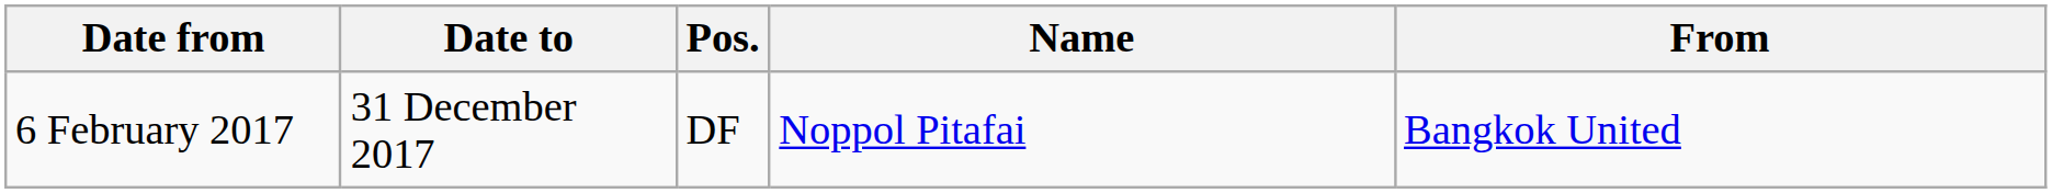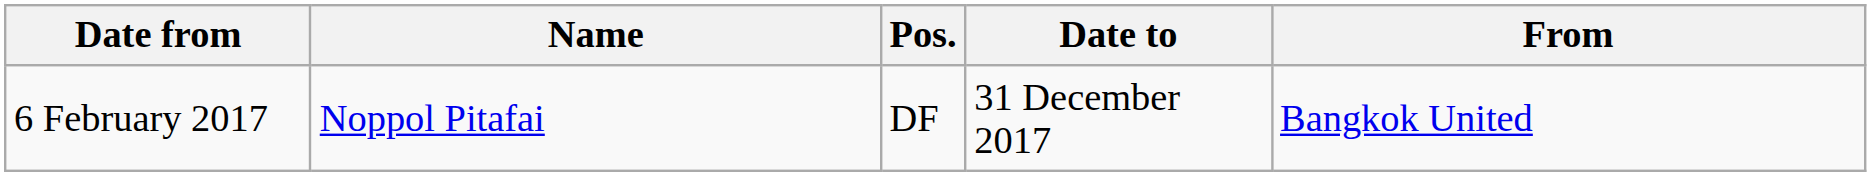columns swapped: Date to <-> Name
